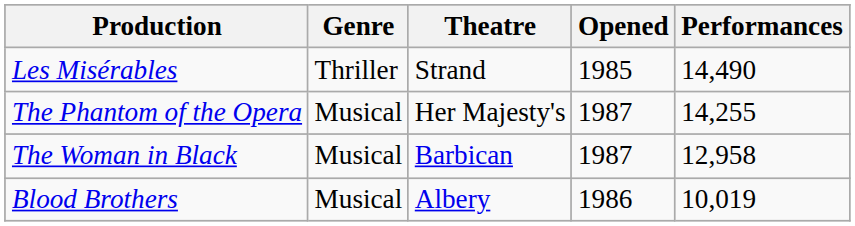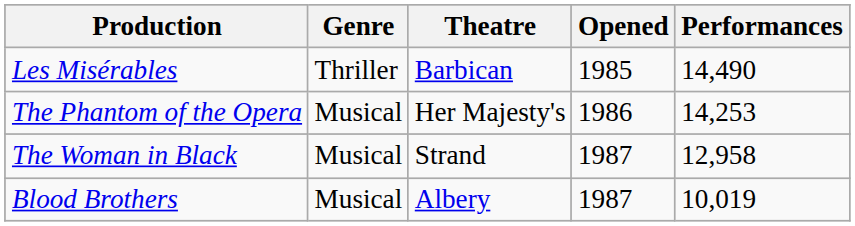Les Misérables | Theatre: Strand -> Barbican
The Phantom of the Opera | Opened: 1987 -> 1986
The Phantom of the Opera | Performances: 14,255 -> 14,253
The Woman in Black | Theatre: Barbican -> Strand
Blood Brothers | Opened: 1986 -> 1987
